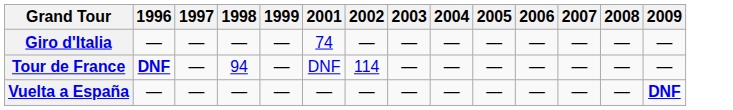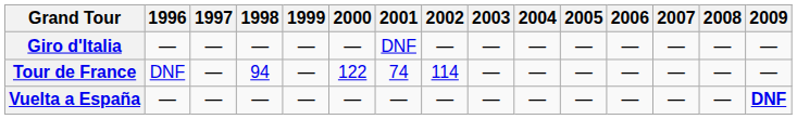+ column: 2000 | — | 122 | —
Giro d'Italia | 2001: 74 -> DNF
Tour de France | 1996: bold -> normal
Tour de France | 2001: DNF -> 74
